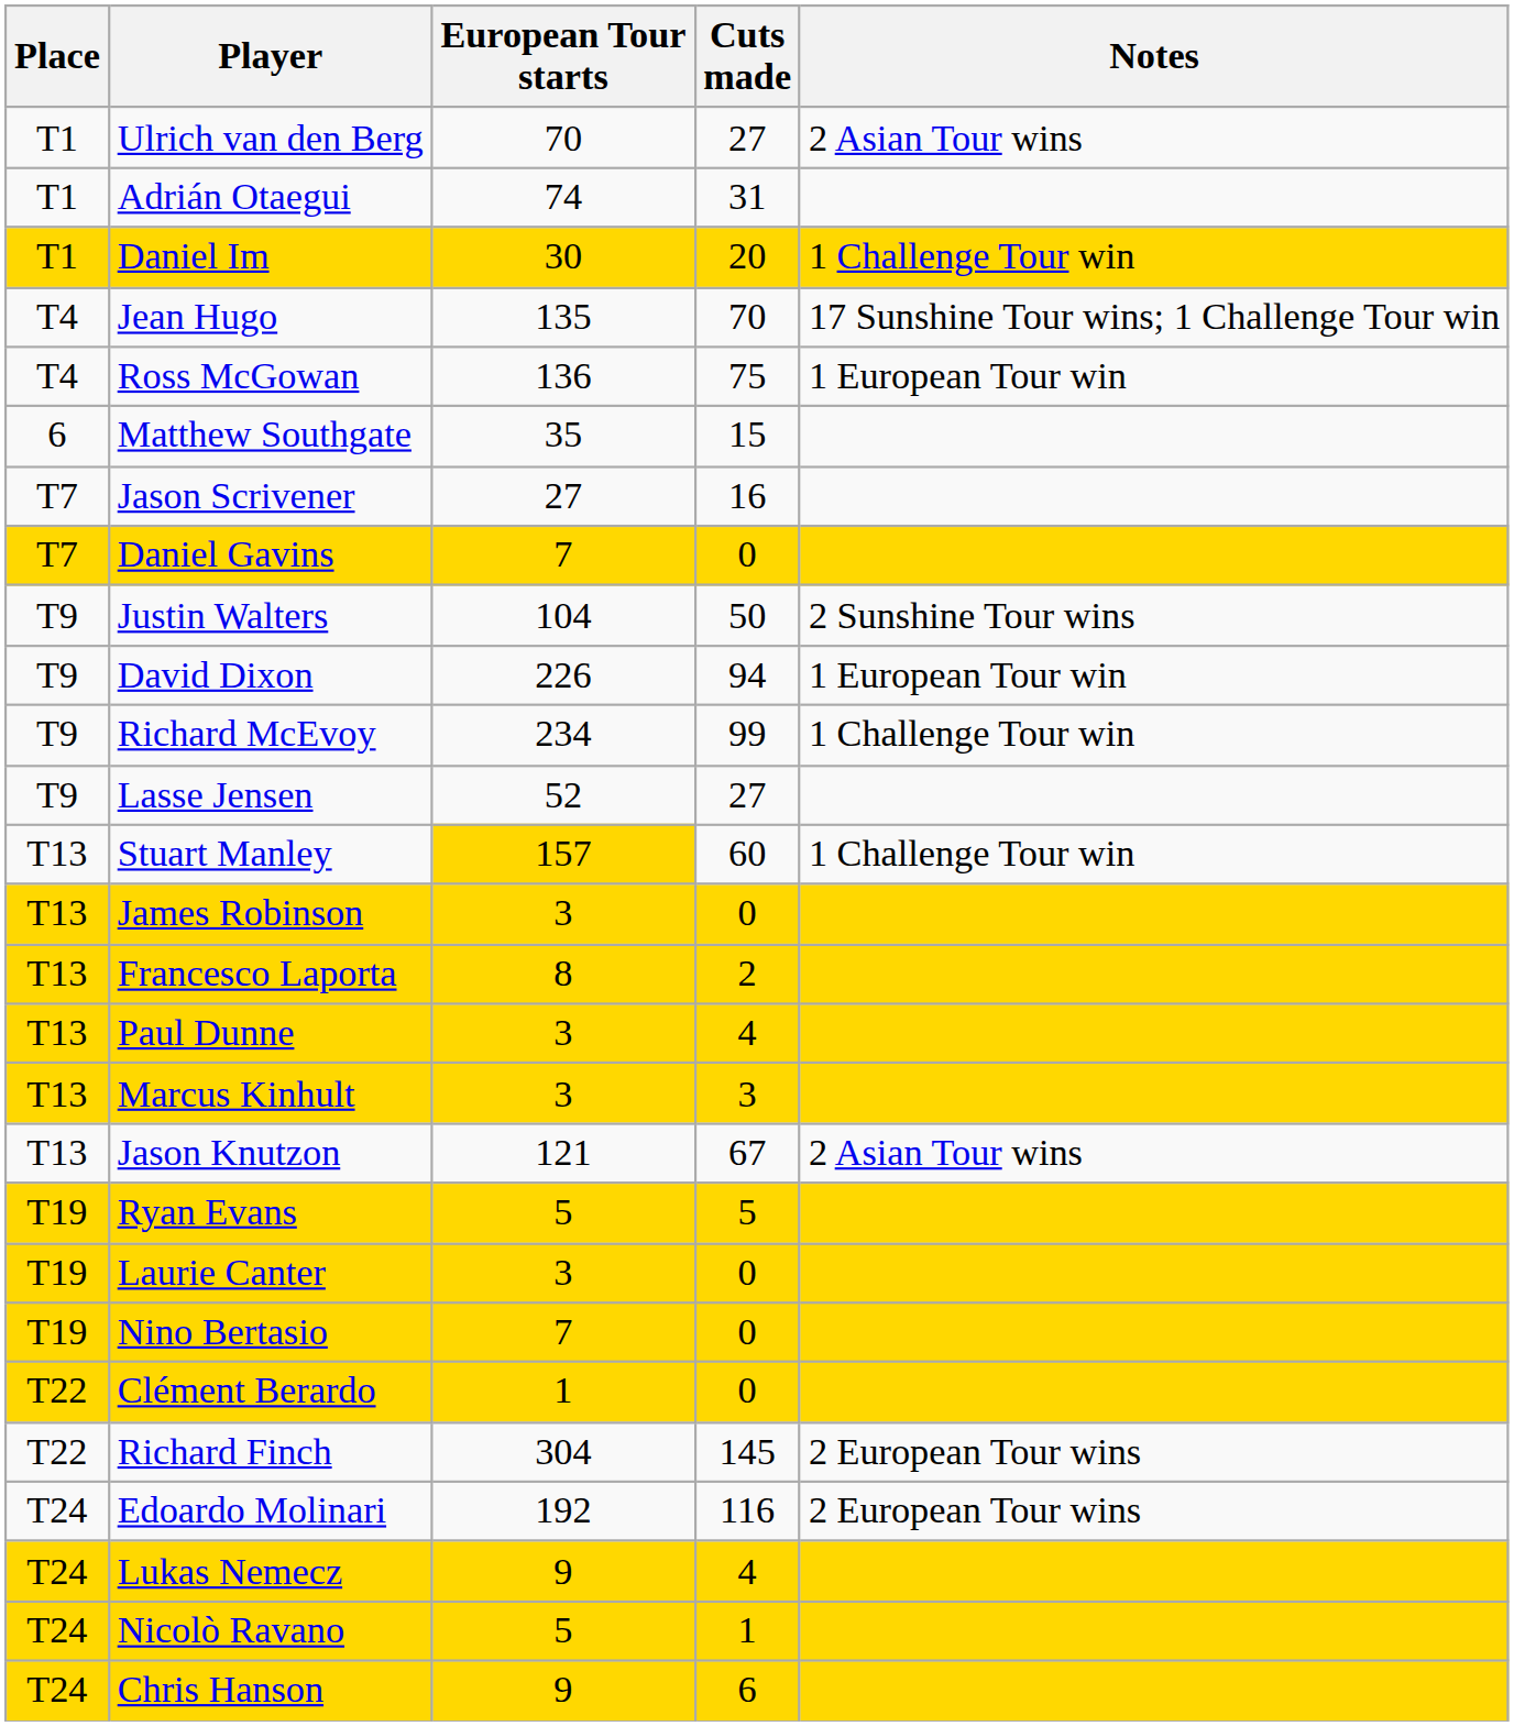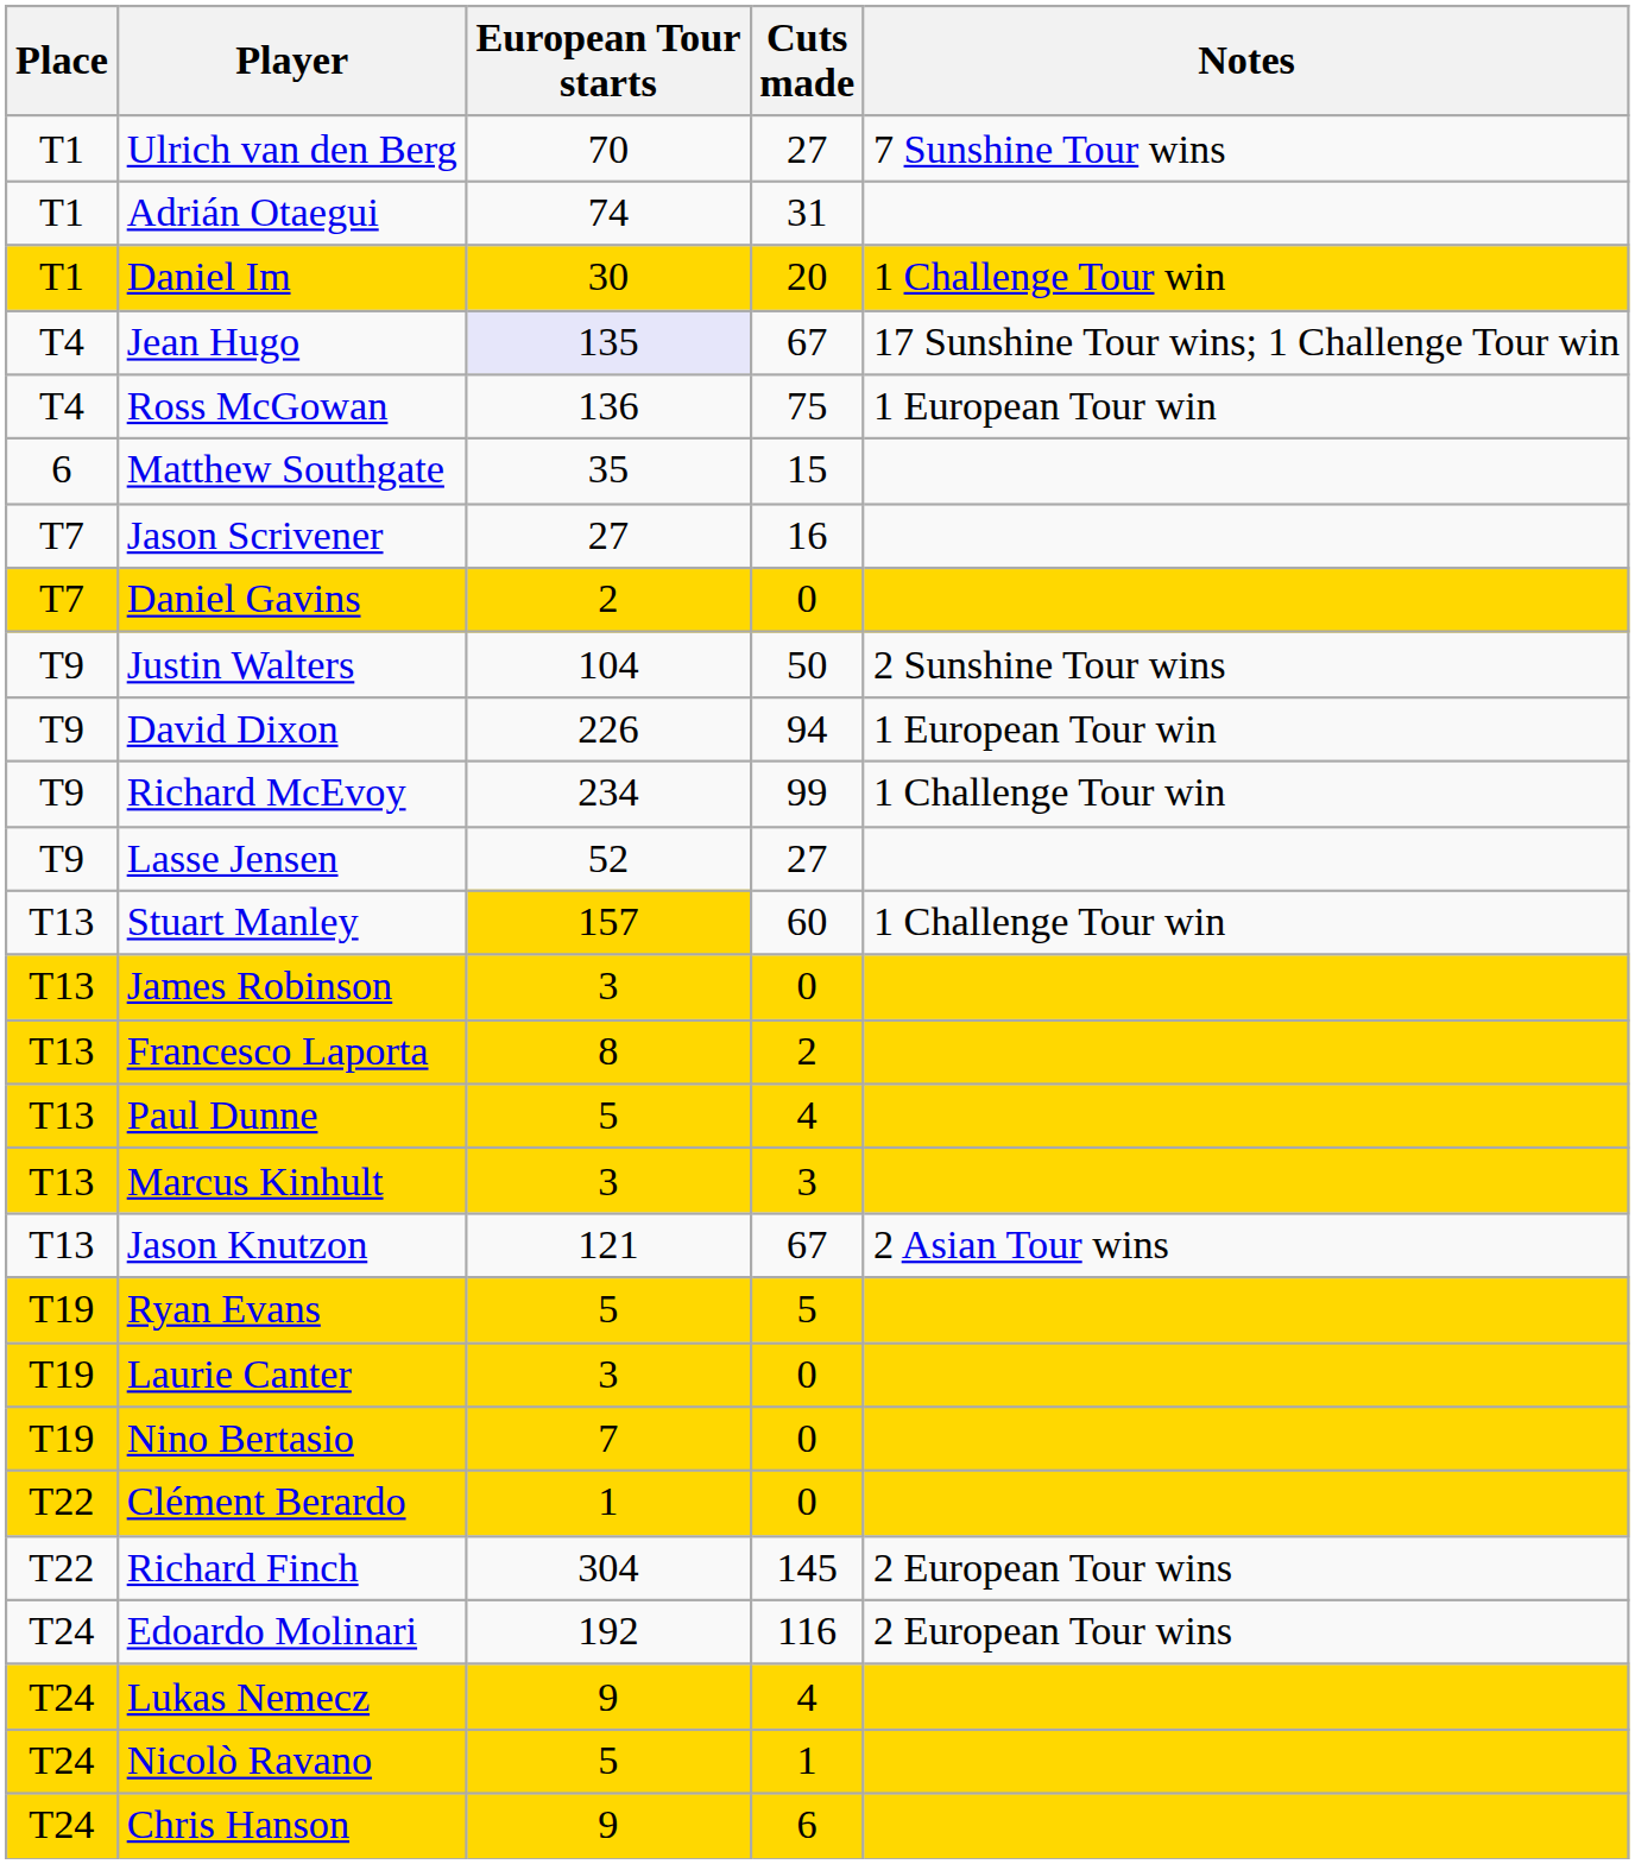Ulrich van den Berg | Notes: 2 Asian Tour wins -> 7 Sunshine Tour wins
Jean Hugo | European Tour starts: no background -> lavender background
Jean Hugo | Cuts made: 70 -> 67
Daniel Gavins | European Tour starts: 7 -> 2
Paul Dunne | European Tour starts: 3 -> 5
